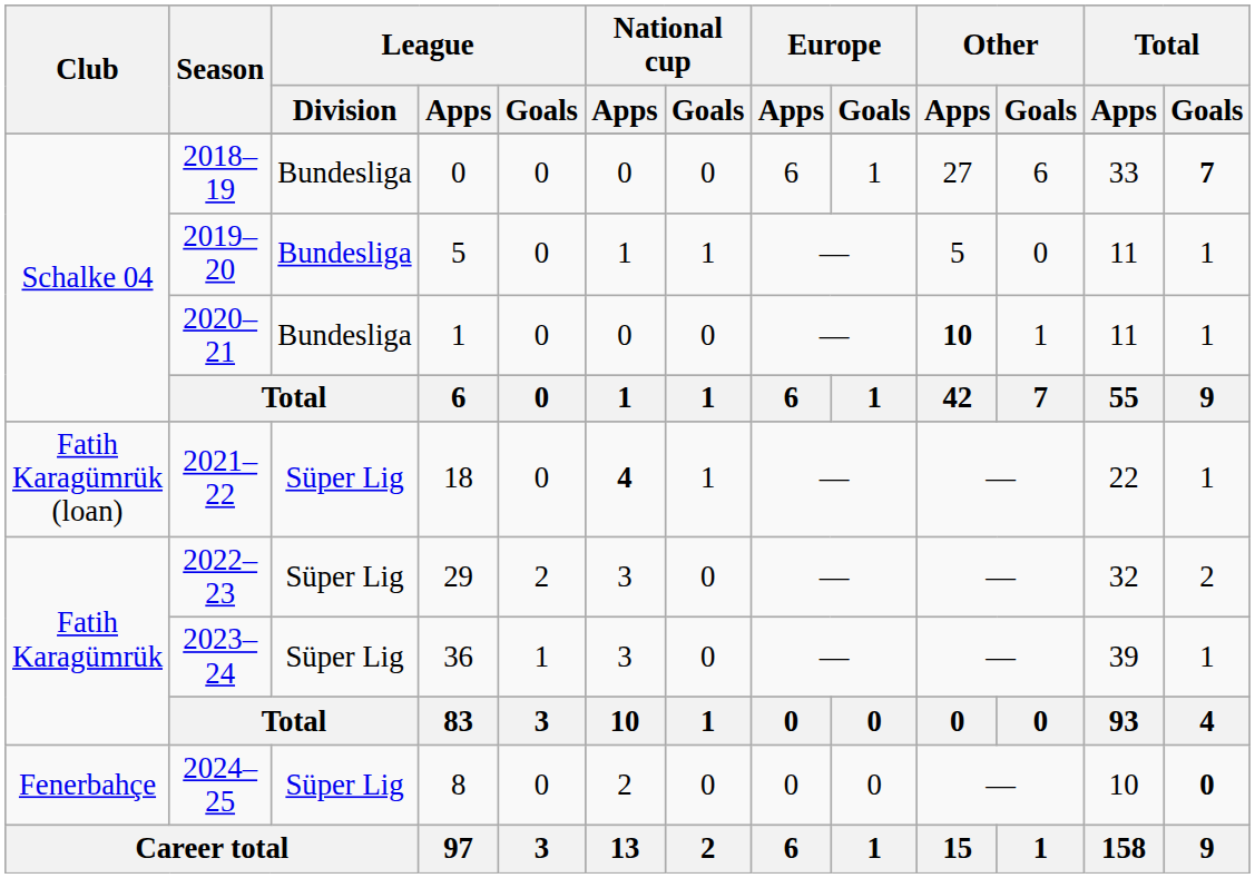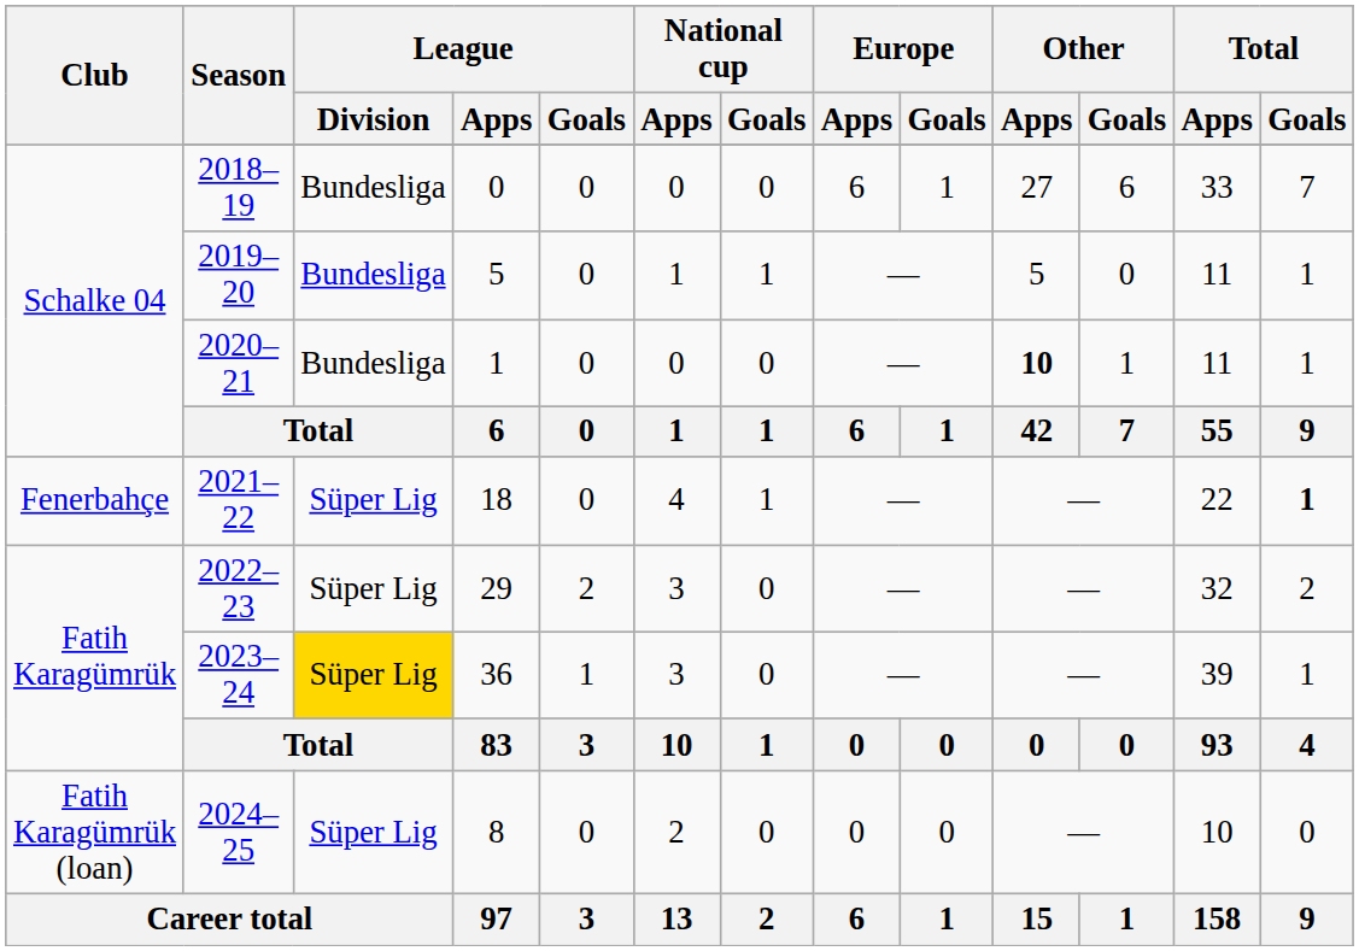2018–19 | Total / Goals: bold -> normal
2021–22 | Club: Fatih Karagümrük (loan) -> Fenerbahçe
2021–22 | National cup / Apps: bold -> normal
2021–22 | Total / Goals: normal -> bold
2023–24 | League / Division: no background -> gold background
2024–25 | Club: Fenerbahçe -> Fatih Karagümrük (loan)
2024–25 | Total / Goals: bold -> normal
